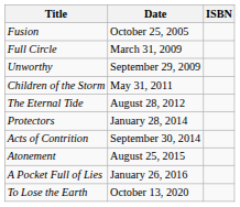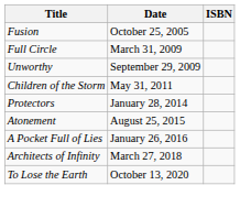- row: The Eternal Tide | August 28, 2012
- row: Acts of Contrition | September 30, 2014
+ row: Architects of Infinity | March 27, 2018
